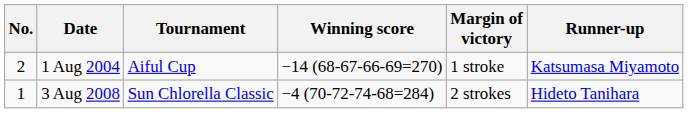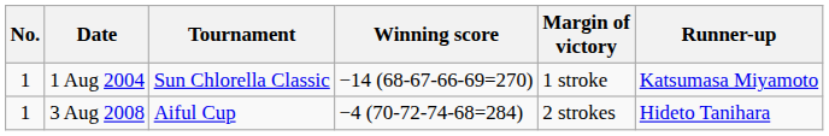1 Aug 2004 | No.: 2 -> 1
1 Aug 2004 | Tournament: Aiful Cup -> Sun Chlorella Classic
3 Aug 2008 | Tournament: Sun Chlorella Classic -> Aiful Cup
